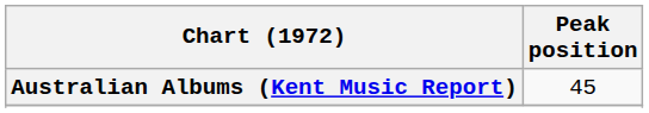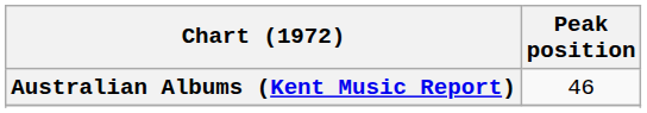Australian Albums (Kent Music Report) | Peak position: 45 -> 46
